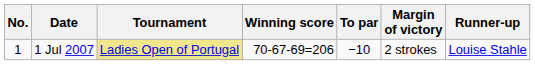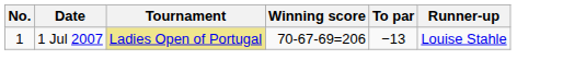- column: Margin of victory | 2 strokes
1 Jul 2007 | To par: −10 -> −13
